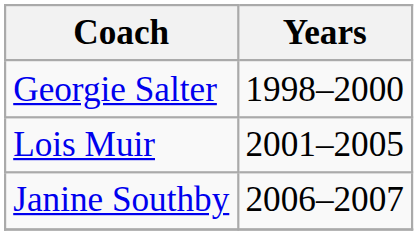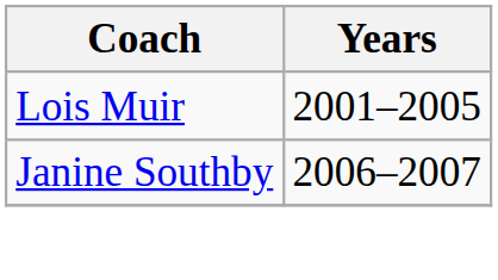- row: Georgie Salter | 1998–2000
